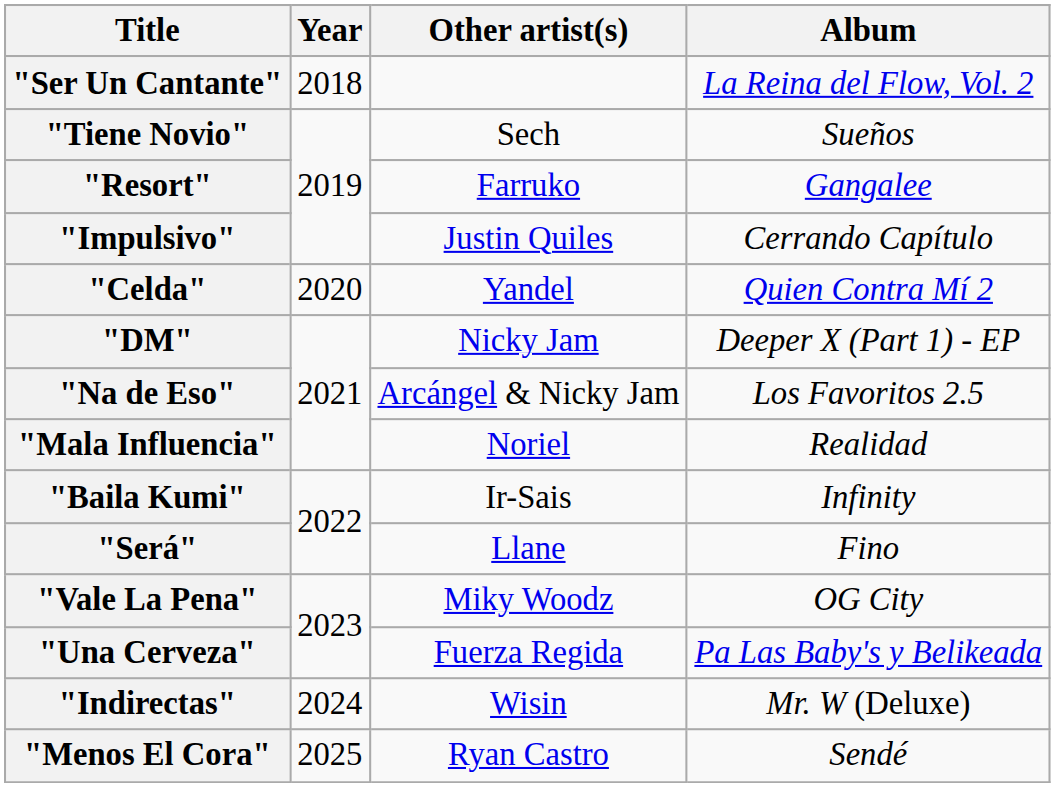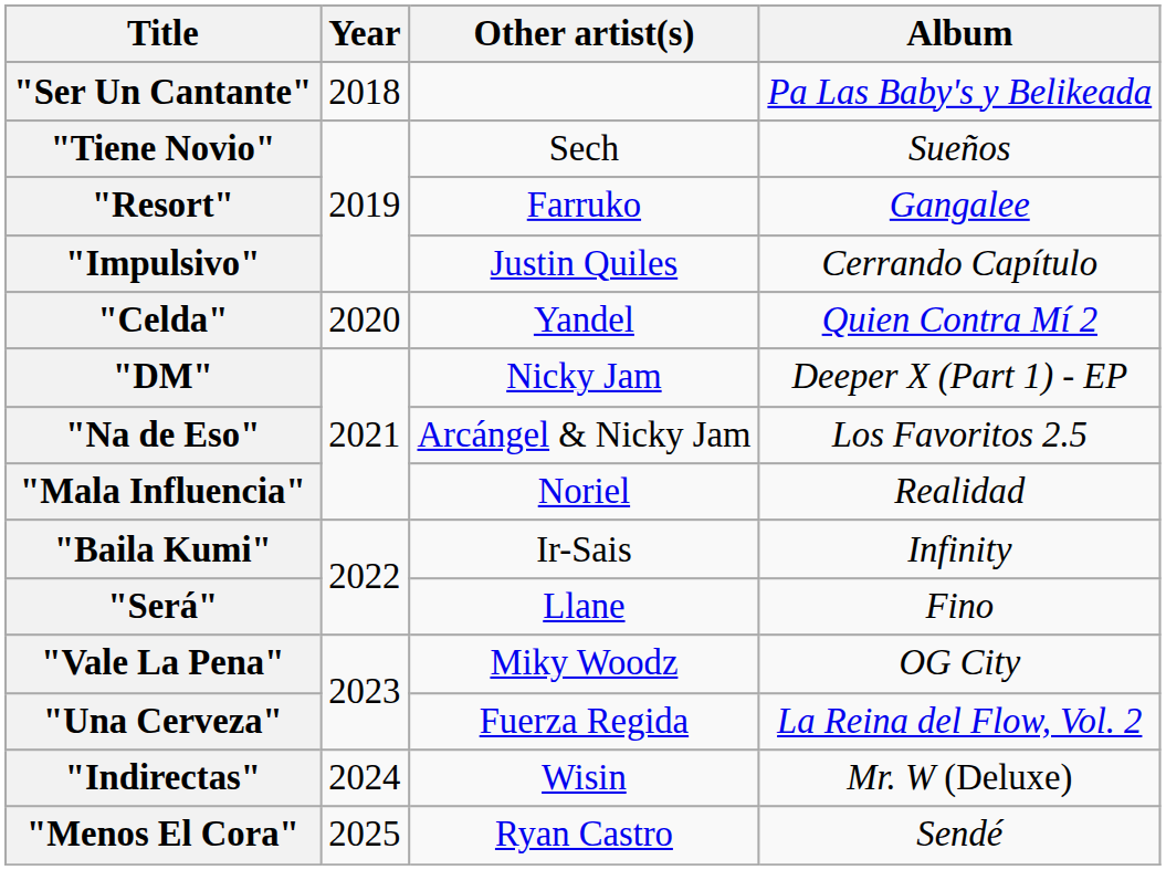"Ser Un Cantante" | Album: La Reina del Flow, Vol. 2 -> Pa Las Baby's y Belikeada
"Una Cerveza" | Album: Pa Las Baby's y Belikeada -> La Reina del Flow, Vol. 2
